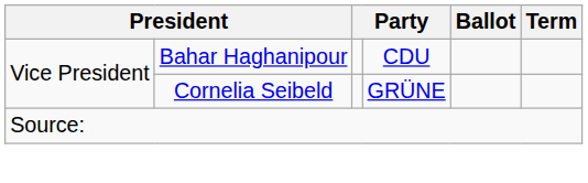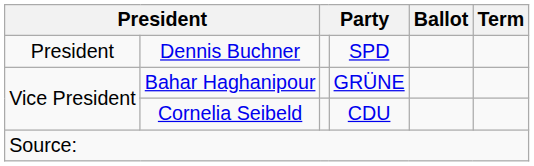+ row: President | Dennis Buchner | SPD
Bahar Haghanipour | column 4: CDU -> GRÜNE
Cornelia Seibeld | column 4: GRÜNE -> CDU
